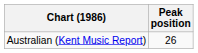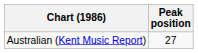Australian (Kent Music Report) | Peak position: 26 -> 27
